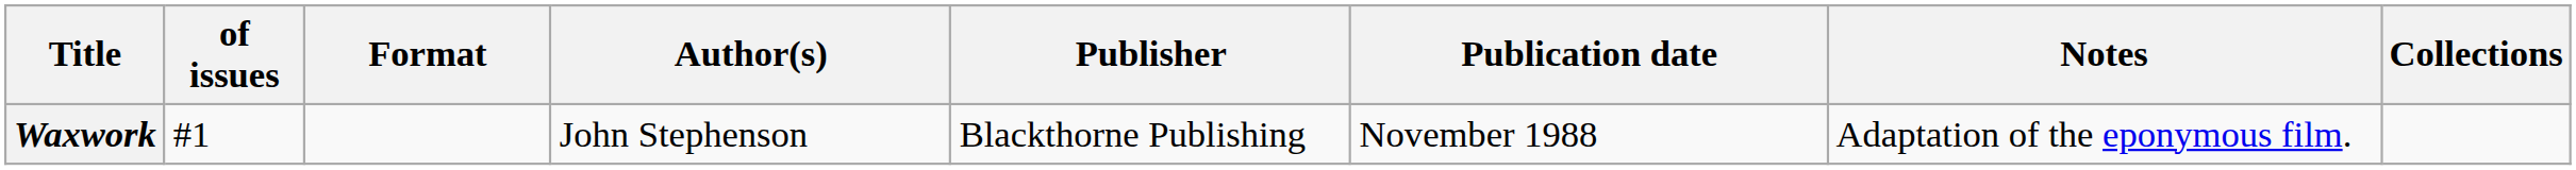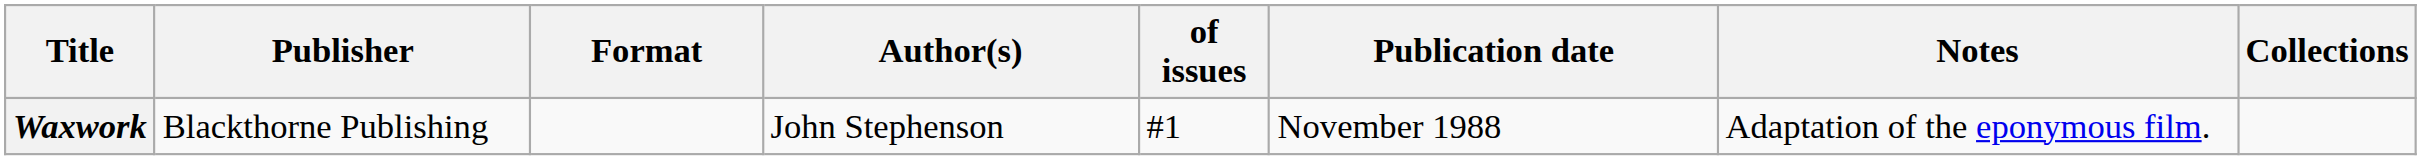columns swapped: of issues <-> Publisher
